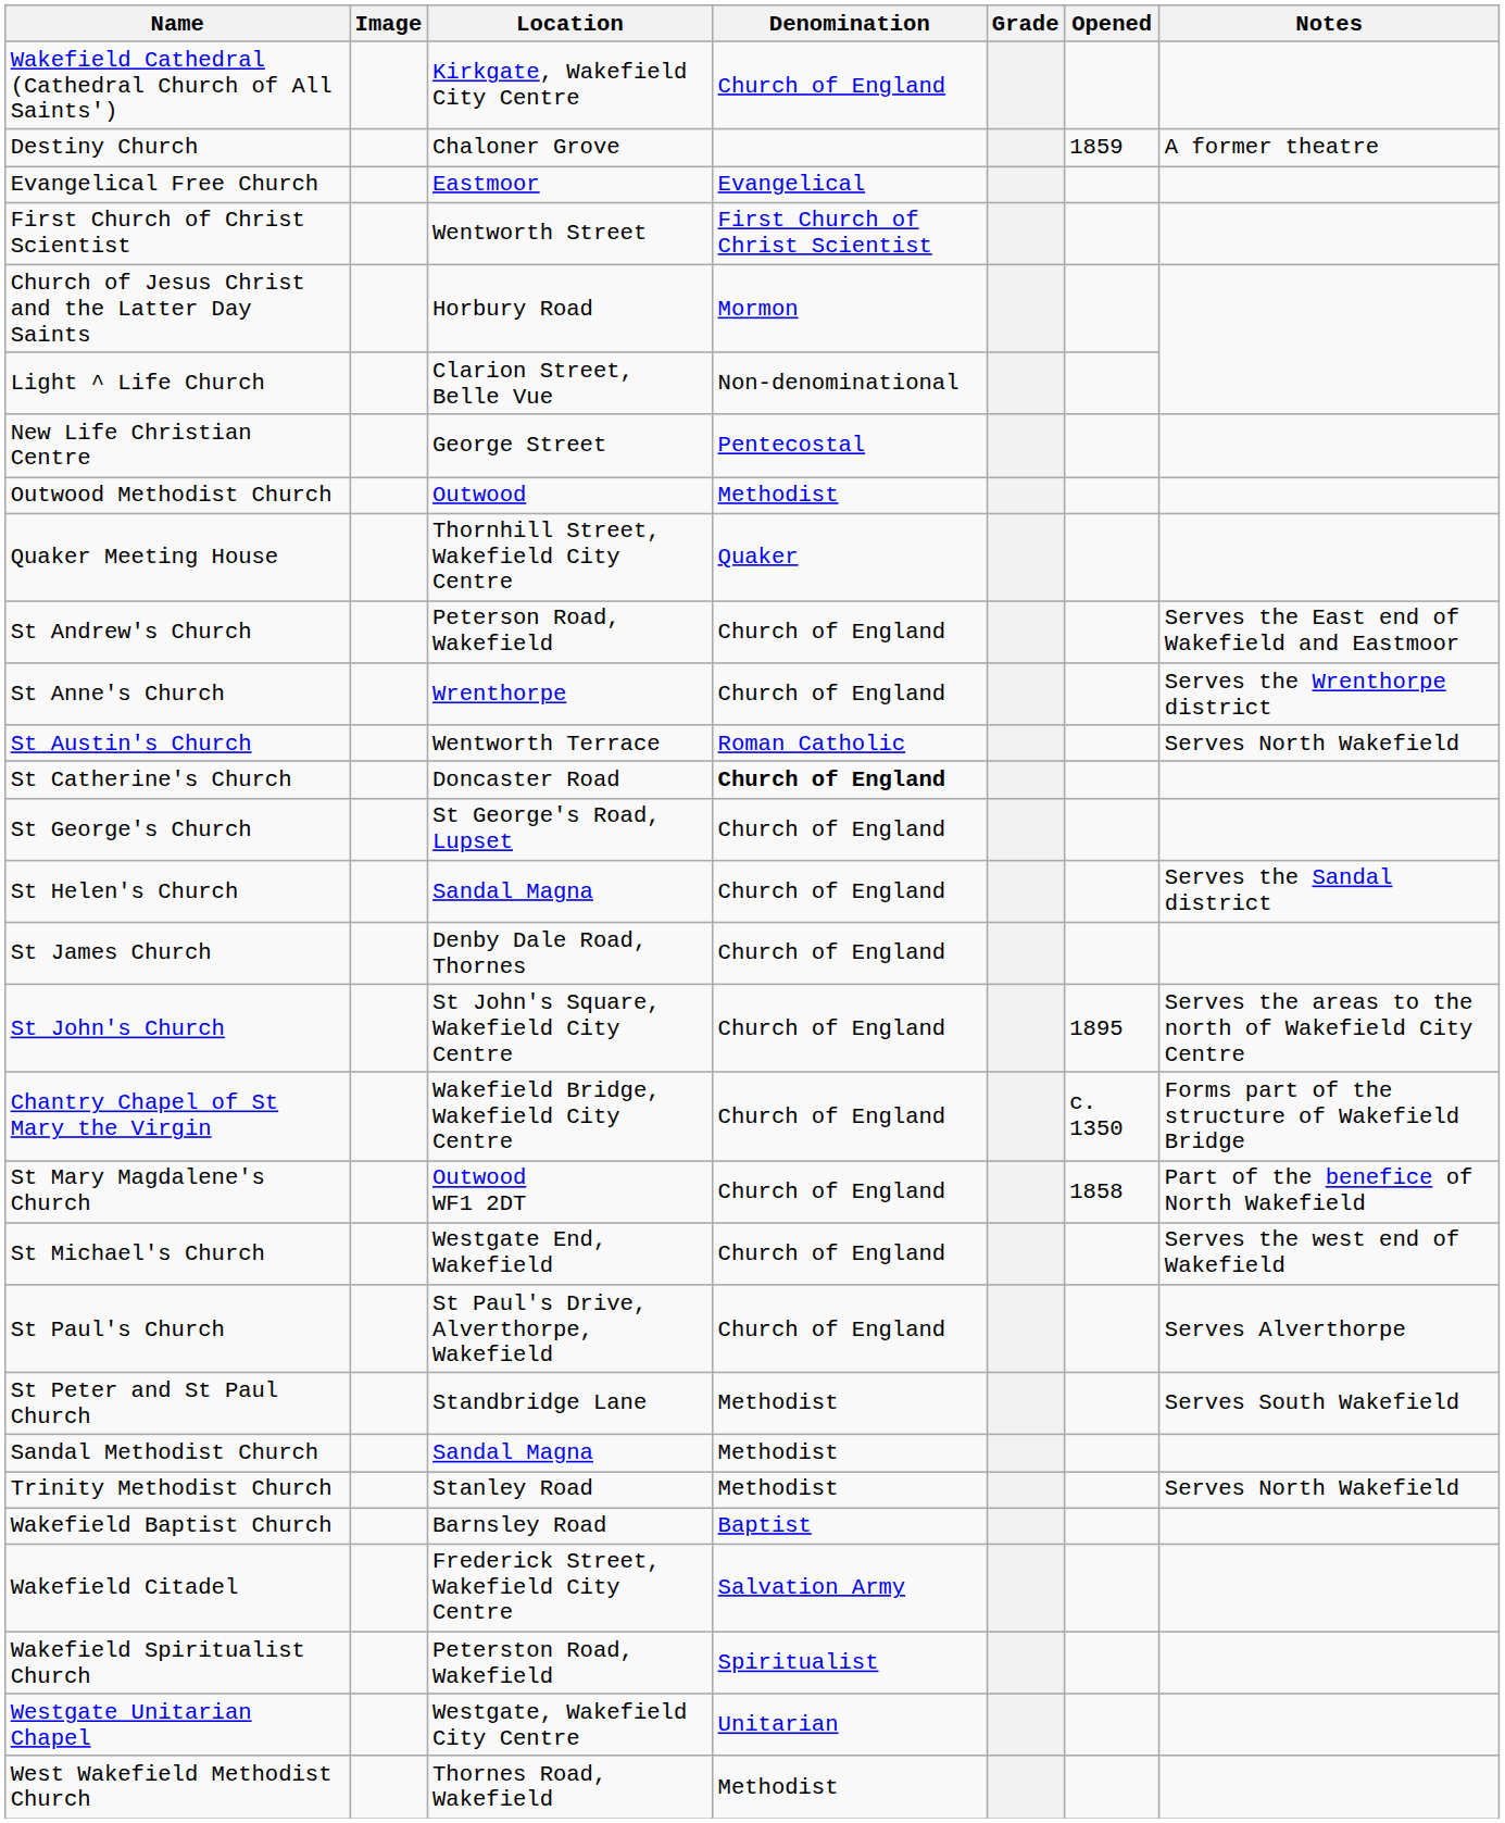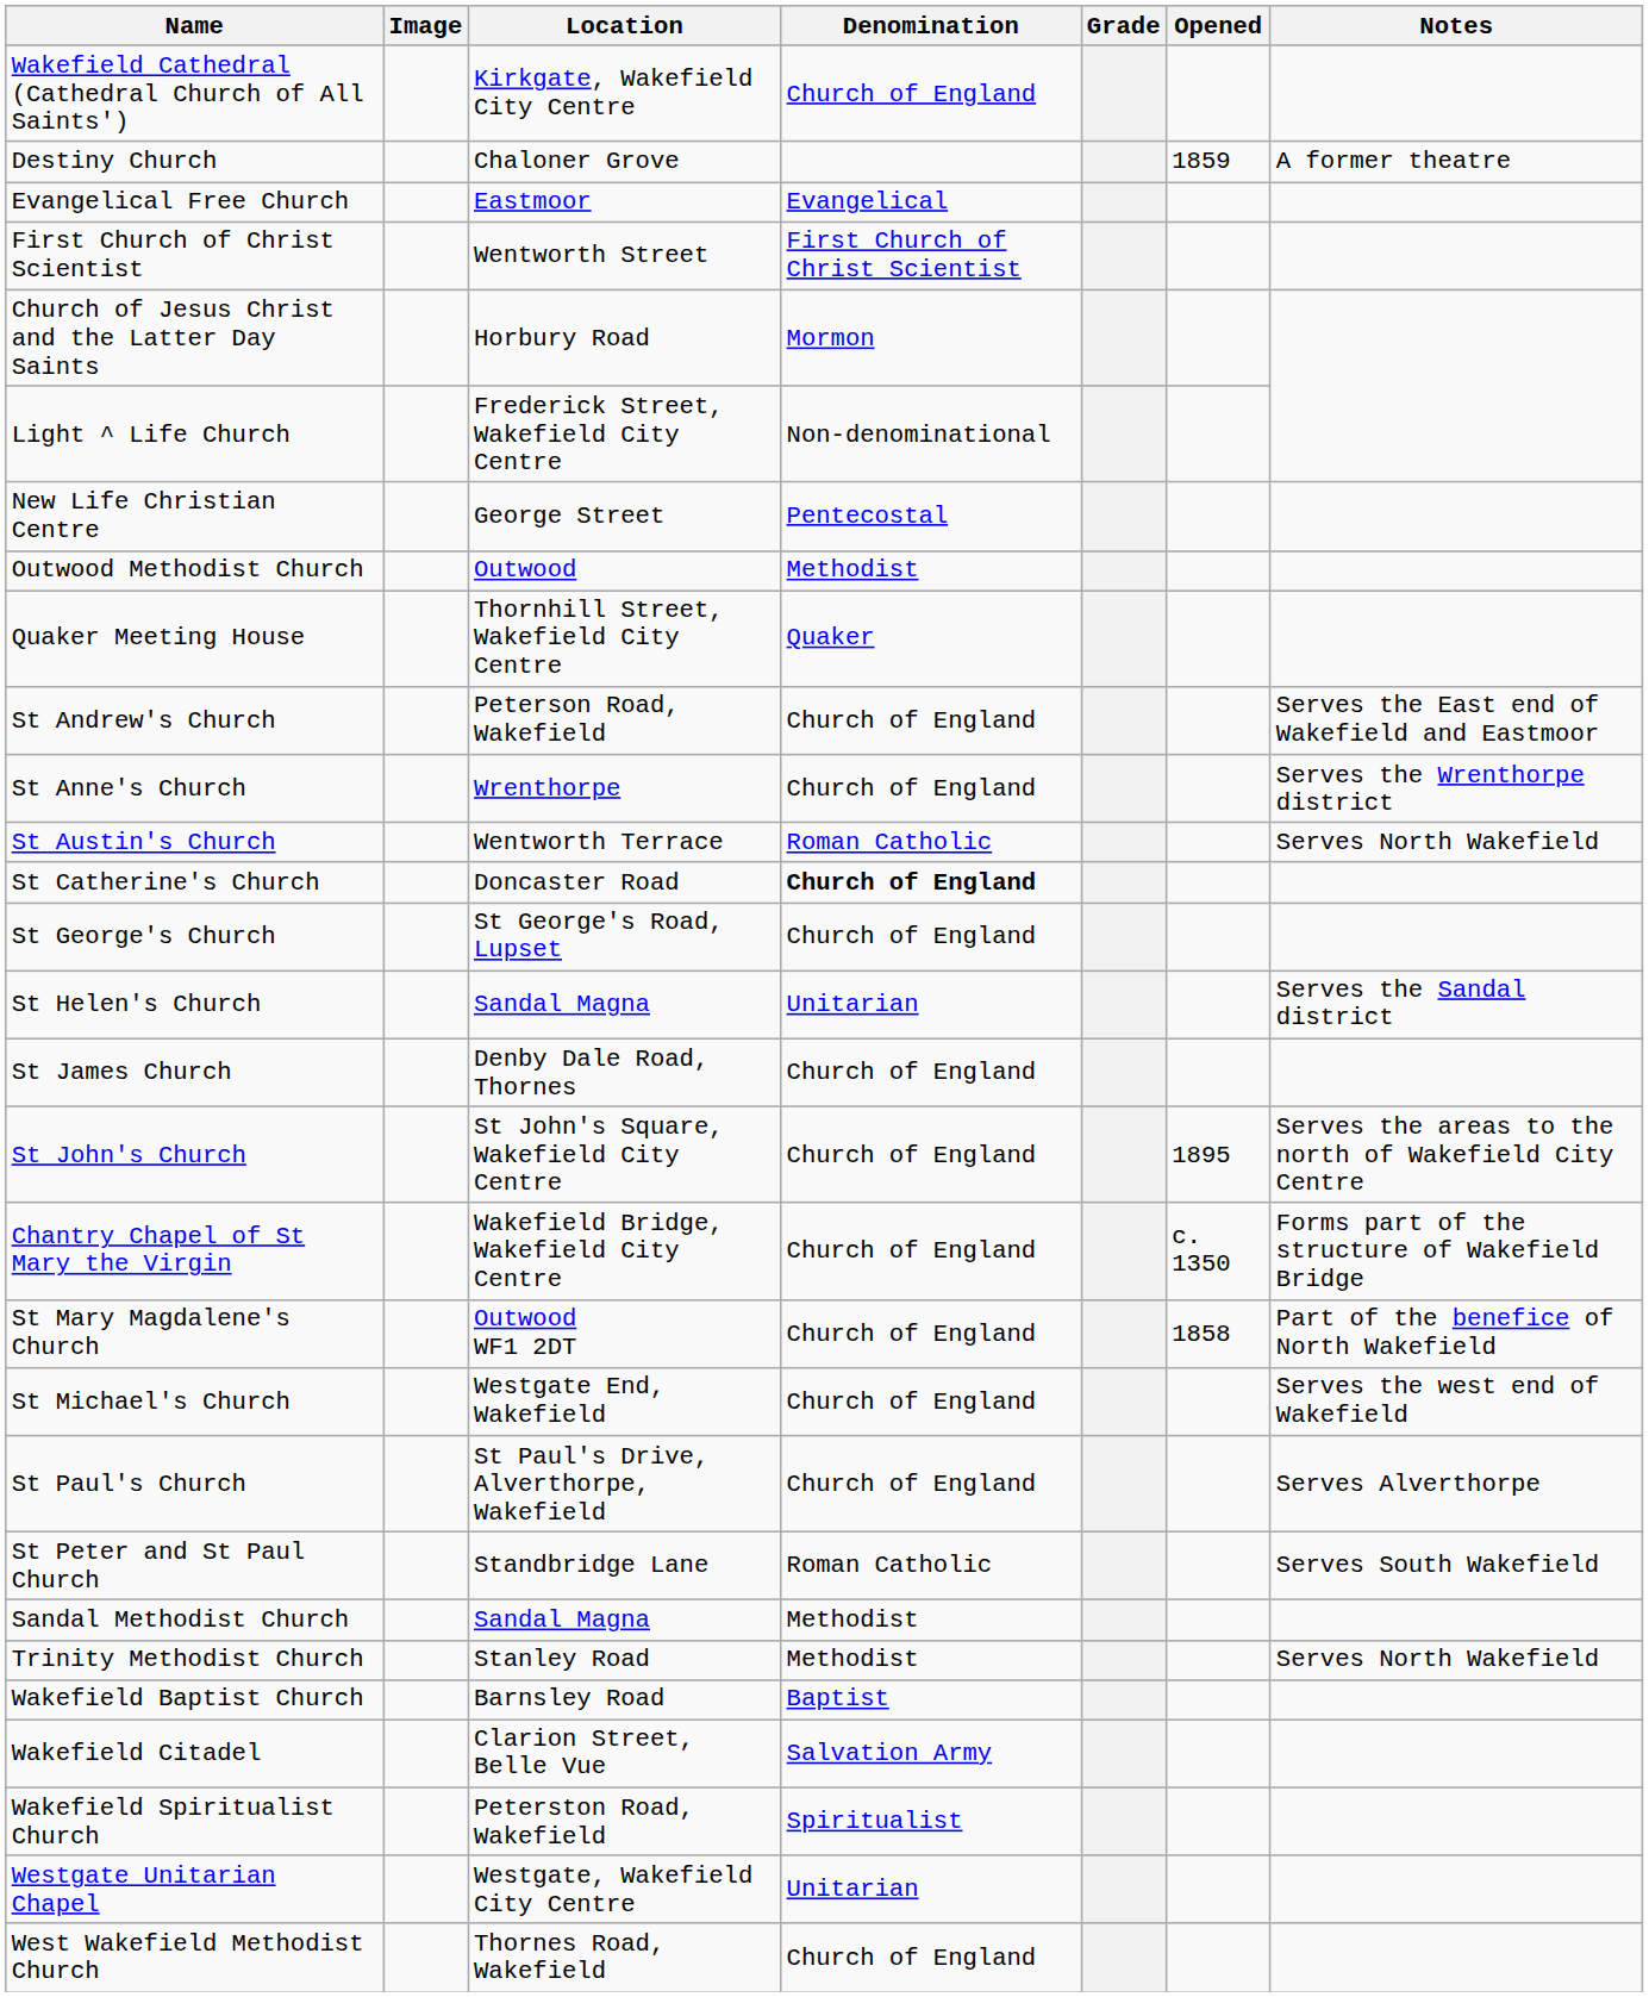Light ^ Life Church | Location: Clarion Street, Belle Vue -> Frederick Street, Wakefield City Centre
St Helen's Church | Denomination: Church of England -> Unitarian
St Peter and St Paul Church | Denomination: Methodist -> Roman Catholic
Wakefield Citadel | Location: Frederick Street, Wakefield City Centre -> Clarion Street, Belle Vue
West Wakefield Methodist Church | Denomination: Methodist -> Church of England
